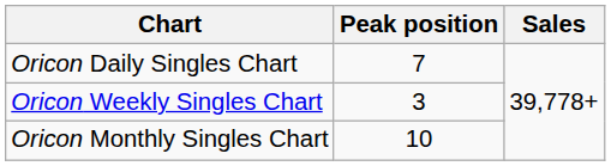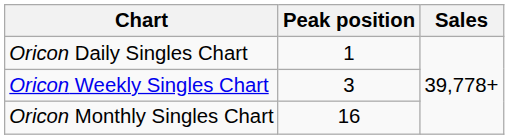Oricon Daily Singles Chart | Peak position: 7 -> 1
Oricon Monthly Singles Chart | Peak position: 10 -> 16
